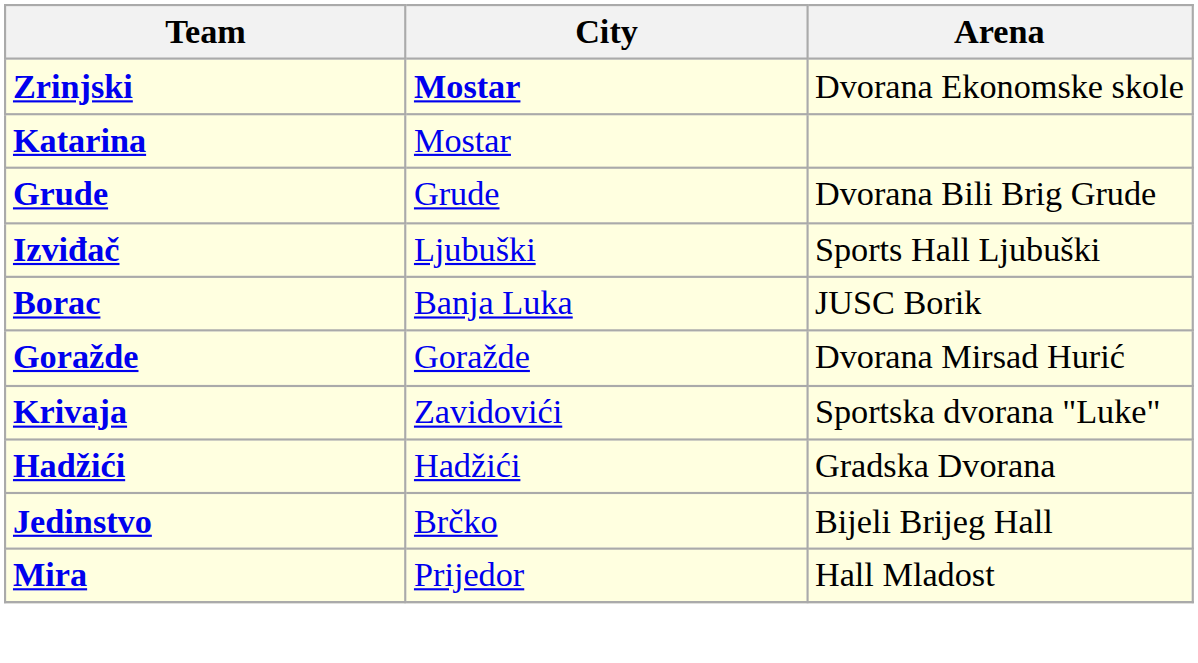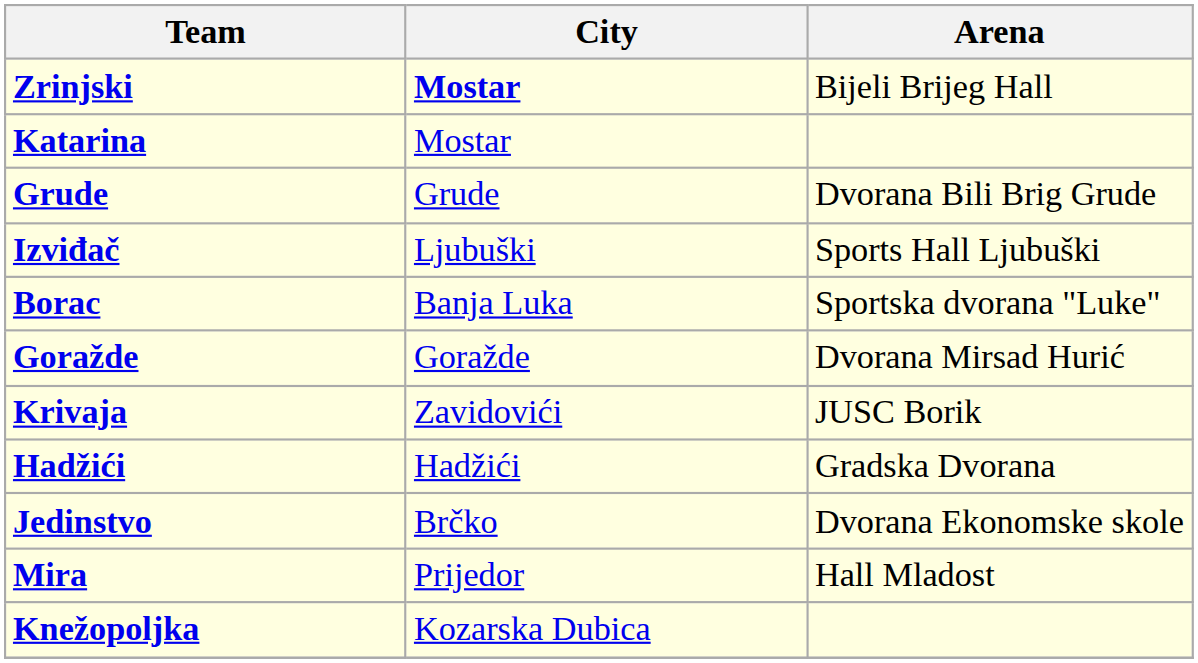Zrinjski | Arena: Dvorana Ekonomske skole -> Bijeli Brijeg Hall
Borac | Arena: JUSC Borik -> Sportska dvorana "Luke"
Krivaja | Arena: Sportska dvorana "Luke" -> JUSC Borik
Jedinstvo | Arena: Bijeli Brijeg Hall -> Dvorana Ekonomske skole
+ row: Knežopoljka | Kozarska Dubica
